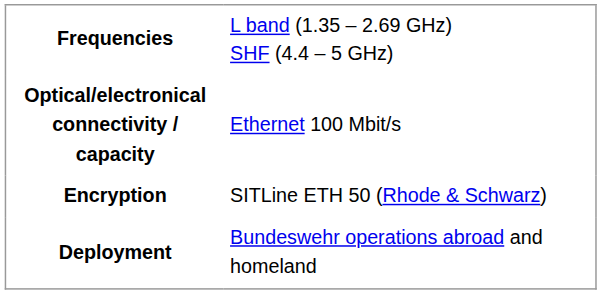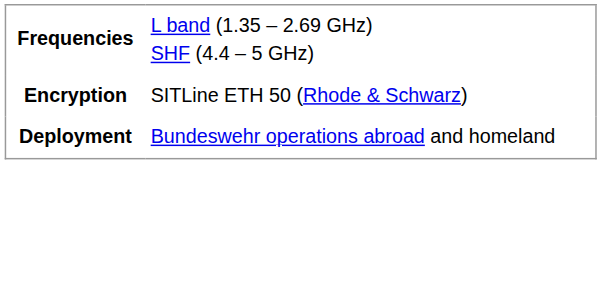- row: Optical/electronical connectivity / capacity | Ethernet 100 Mbit/s
